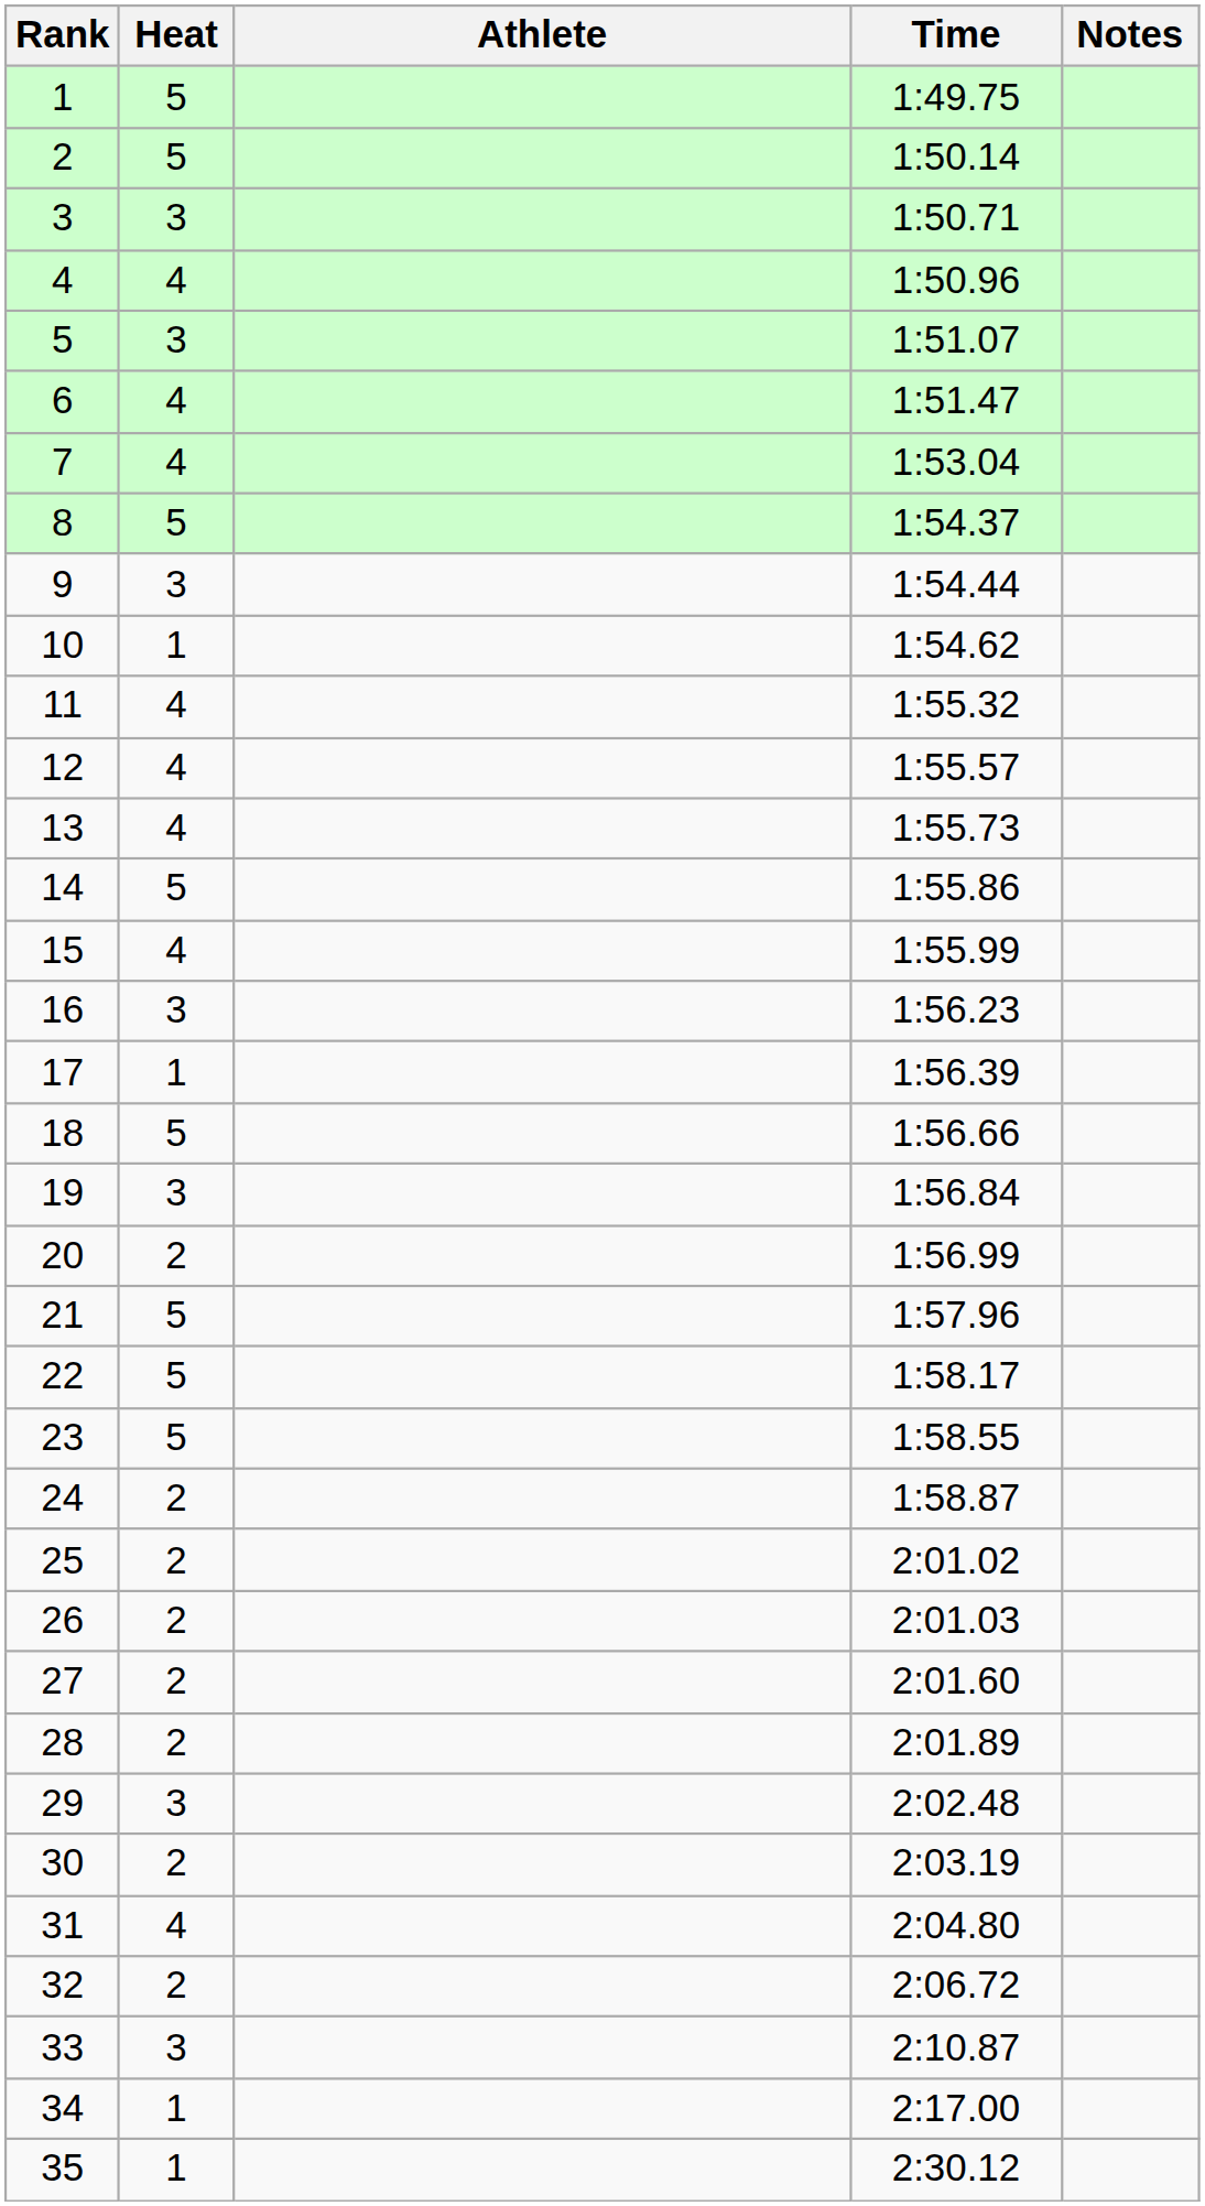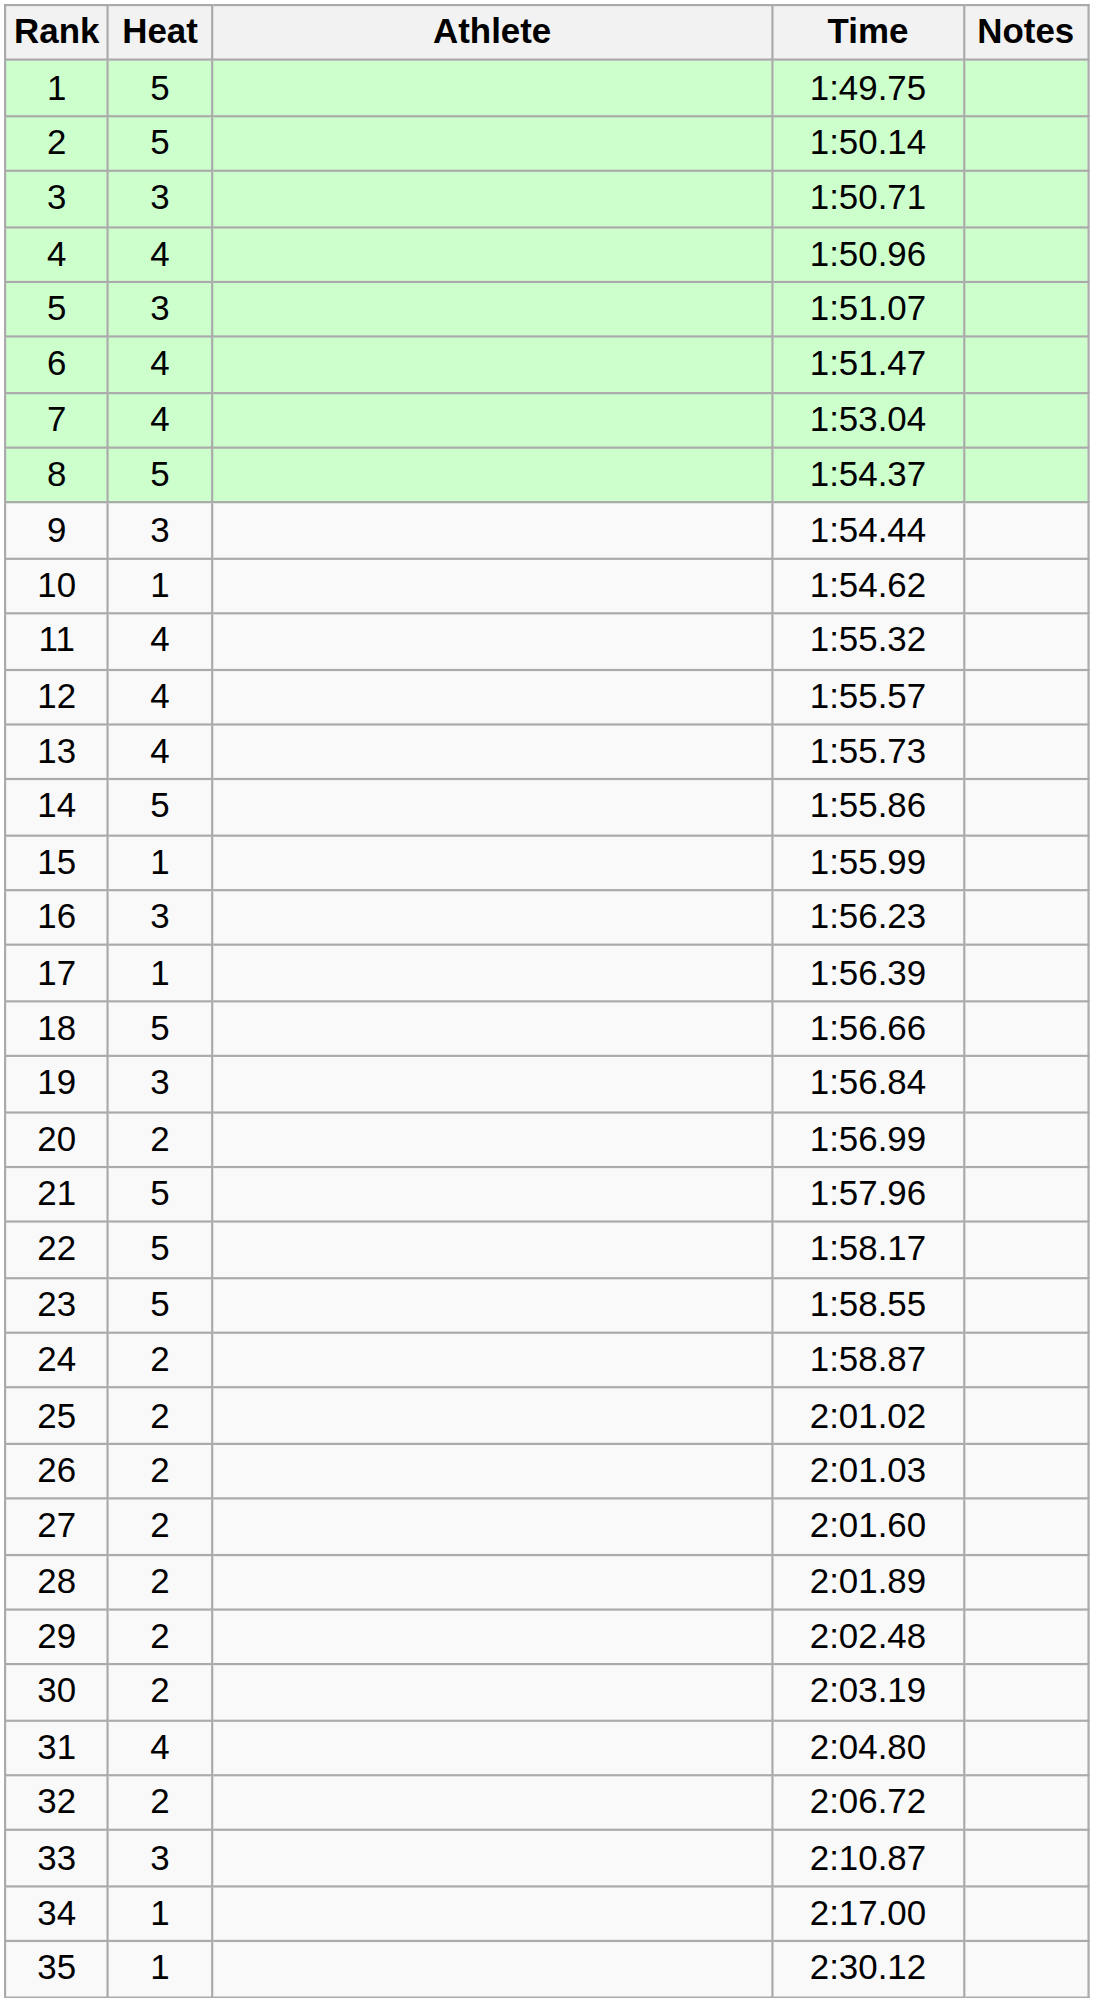15 | Heat: 4 -> 1
29 | Heat: 3 -> 2
